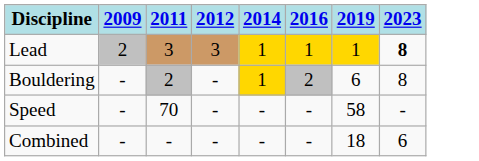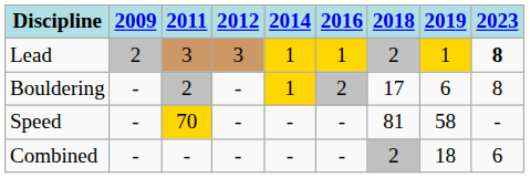+ column: 2018 | 2 | 17 | 81 | 2
Speed | 2011: no background -> gold background
